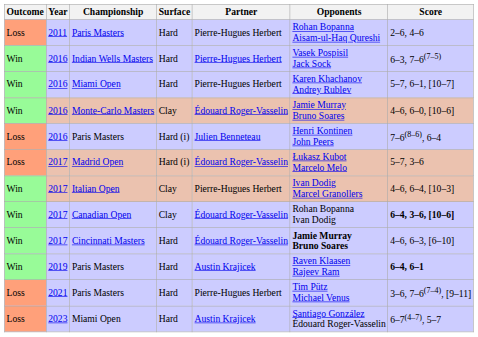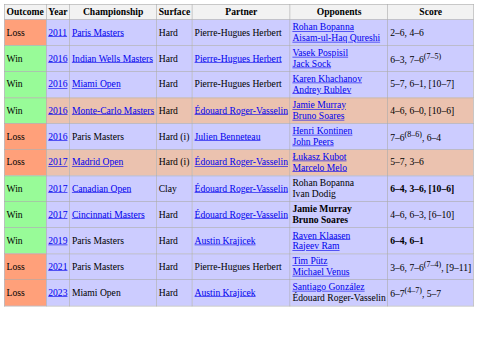Monte-Carlo Masters | Surface: Clay -> Hard
- row: Win | 2017 | Italian Open | Clay | Pierre-Hugues Herbert | Ivan Dodig Marcel Granollers | 4–6, 6–4, [10–3]
